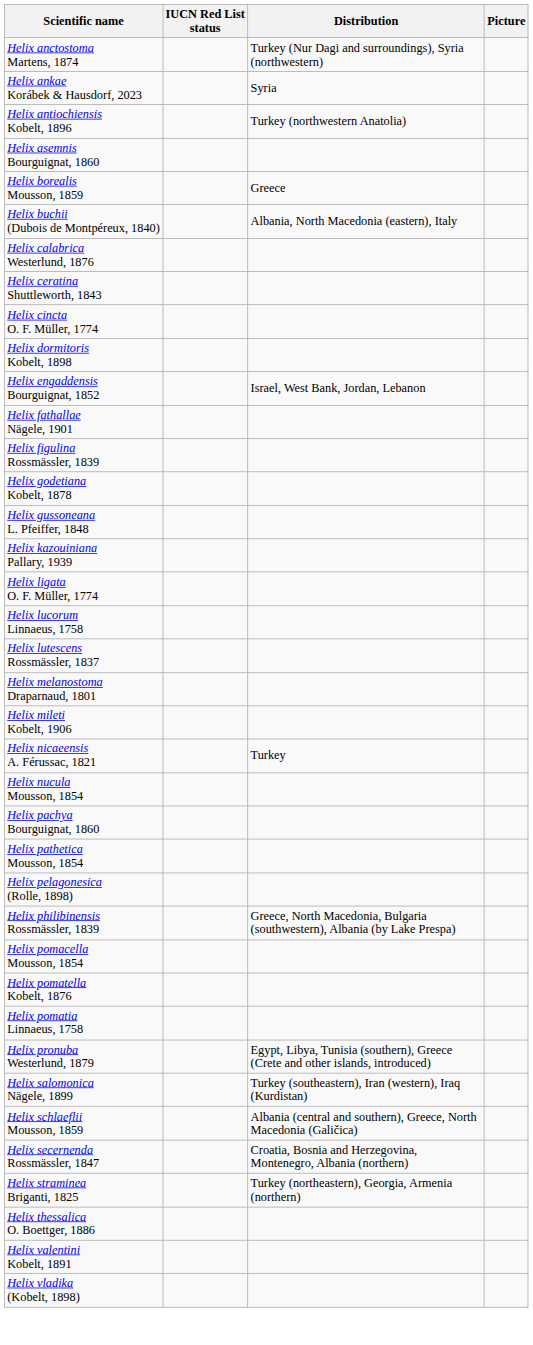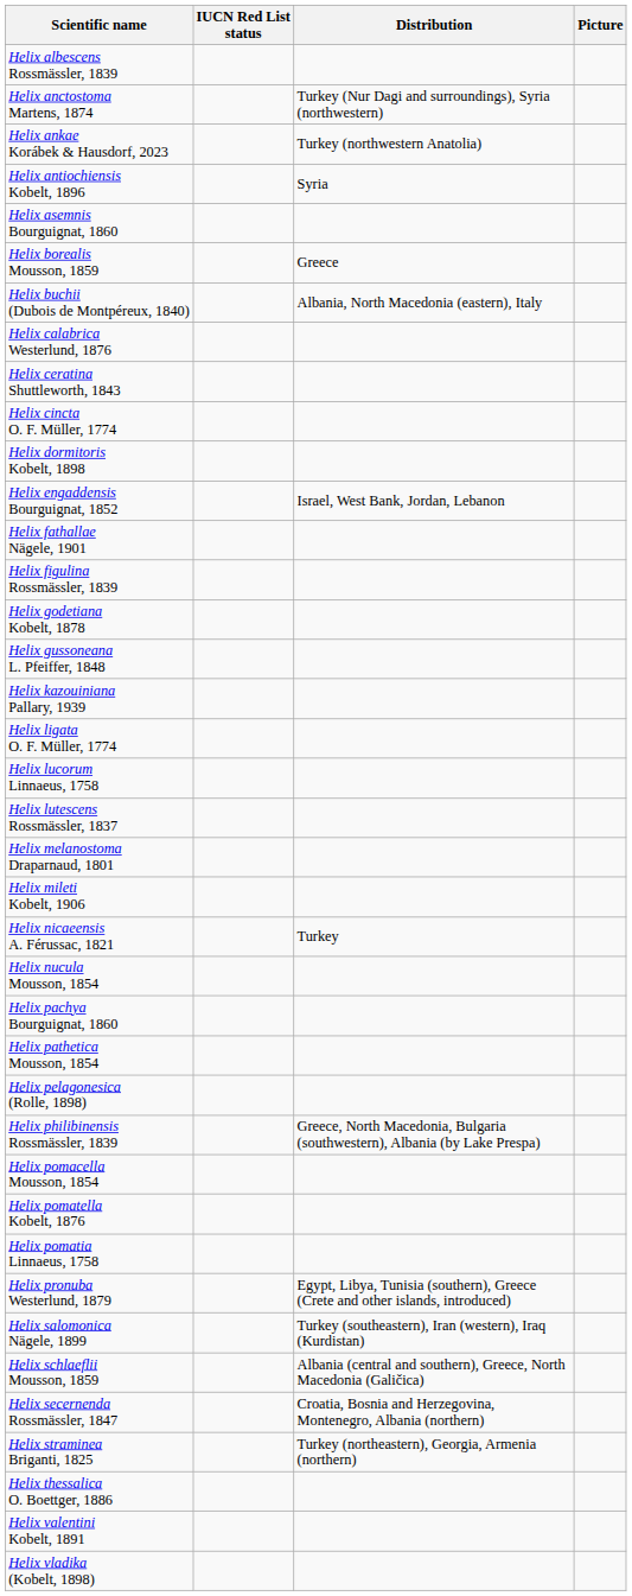+ row: Helix albescens Rossmässler, 1839
Helix ankae Korábek & Hausdorf, 2023 | Distribution: Syria -> Turkey (northwestern Anatolia)
Helix antiochiensis Kobelt, 1896 | Distribution: Turkey (northwestern Anatolia) -> Syria
